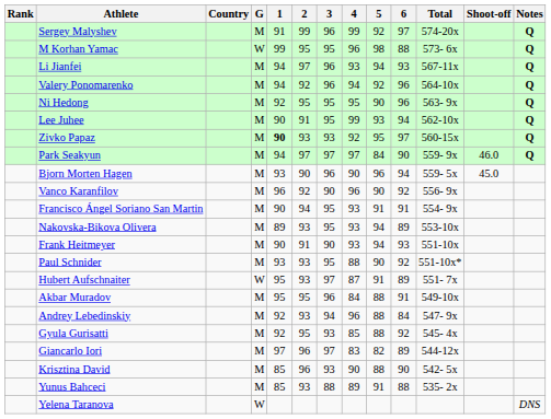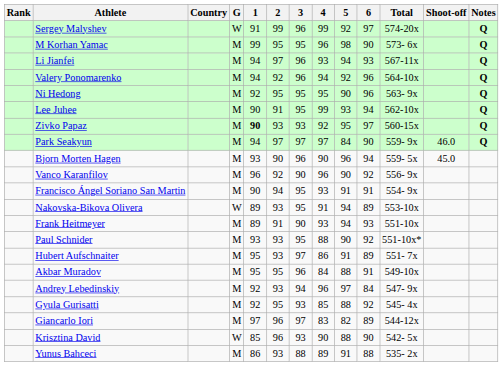Sergey Malyshev | G: M -> W
M Korhan Yamac | G: W -> M
M Korhan Yamac | 6: 88 -> 90
Nakovska-Bikova Olivera | G: M -> W
Nakovska-Bikova Olivera | 4: 93 -> 91
Frank Heitmeyer | 1: 90 -> 89
Hubert Aufschnaiter | G: W -> M
Hubert Aufschnaiter | 4: 87 -> 86
Andrey Lebedinskiy | 5: 88 -> 97
Krisztina David | G: M -> W
Yunus Bahceci | 1: 85 -> 86
- row: Yelena Taranova | W | DNS
